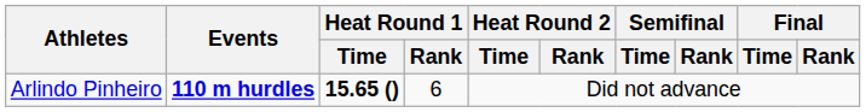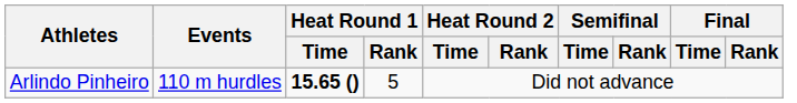Arlindo Pinheiro | Events: bold -> normal
Arlindo Pinheiro | Heat Round 1 / Rank: 6 -> 5
